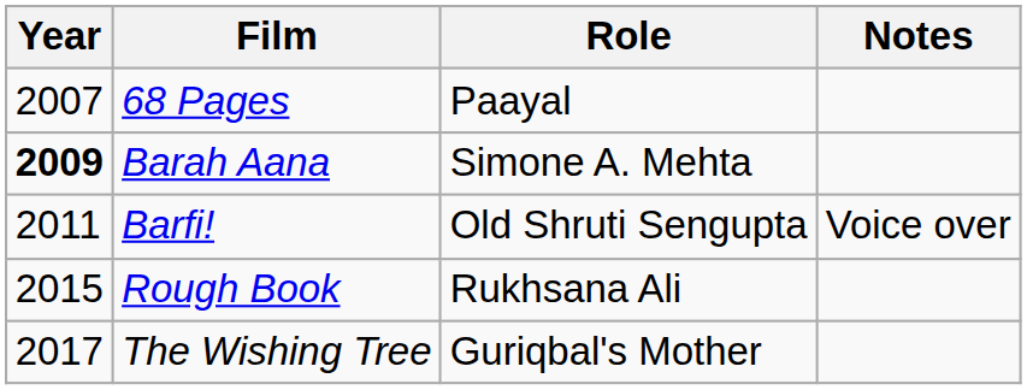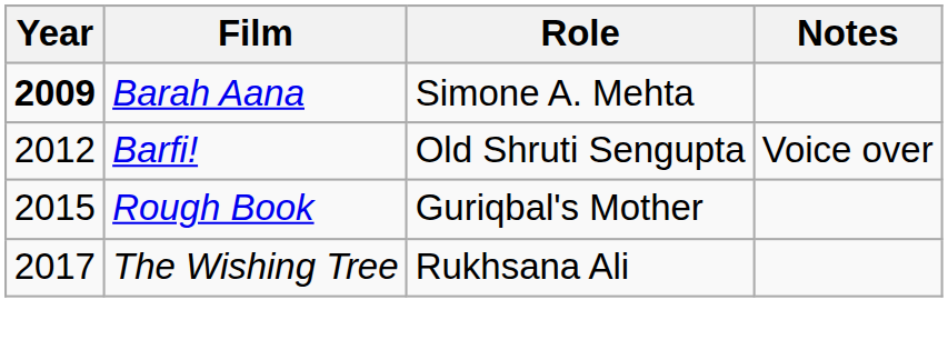- row: 2007 | 68 Pages | Paayal
Barfi! | Year: 2011 -> 2012
Rough Book | Role: Rukhsana Ali -> Guriqbal's Mother
The Wishing Tree | Role: Guriqbal's Mother -> Rukhsana Ali
